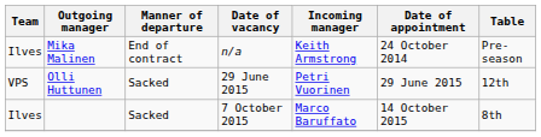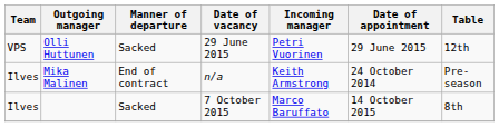rows swapped: Mika Malinen <-> Olli Huttunen
